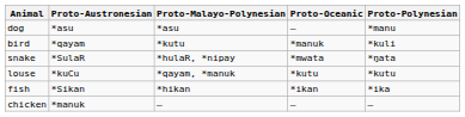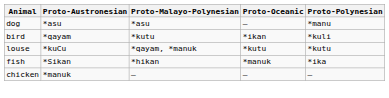bird | Proto-Oceanic: *manuk -> *ikan
- row: snake | *SulaR | *hulaR, *nipay | *mwata | *ŋata
fish | Proto-Oceanic: *ikan -> *manuk
